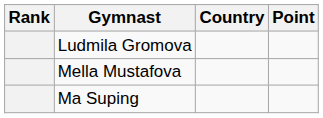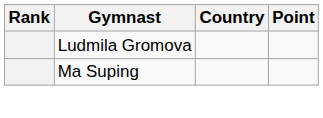- row: Mella Mustafova
